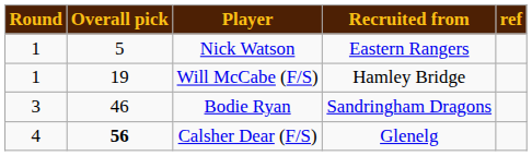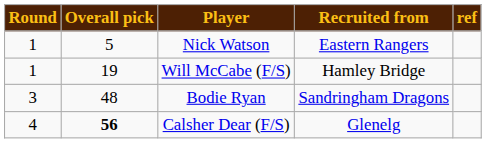Bodie Ryan | Overall pick: 46 -> 48
